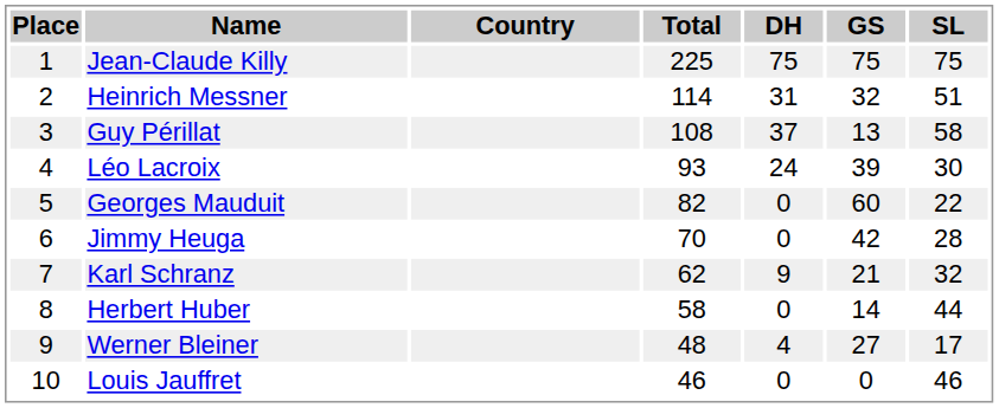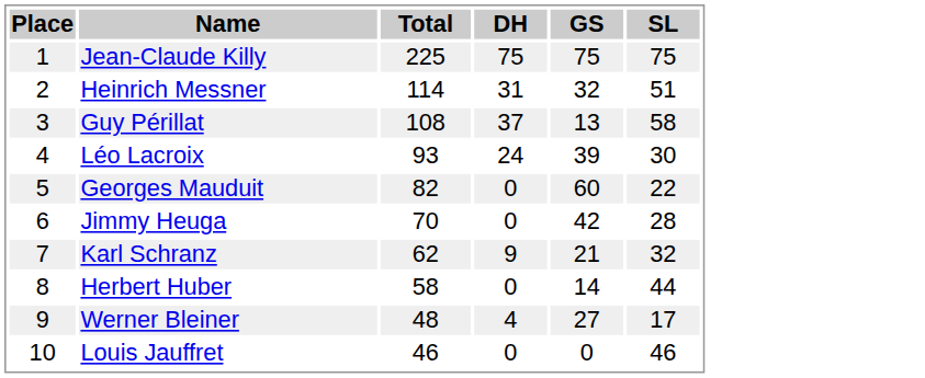- column: Country
